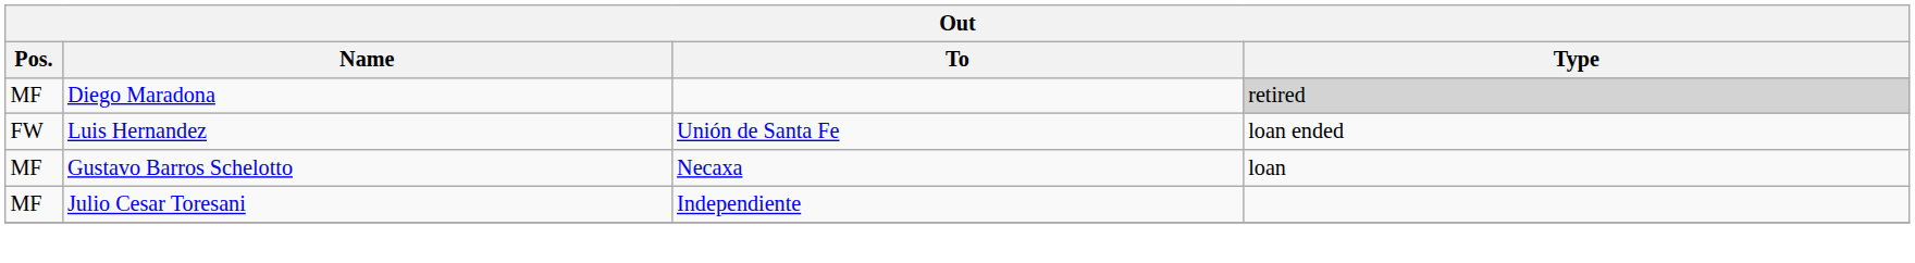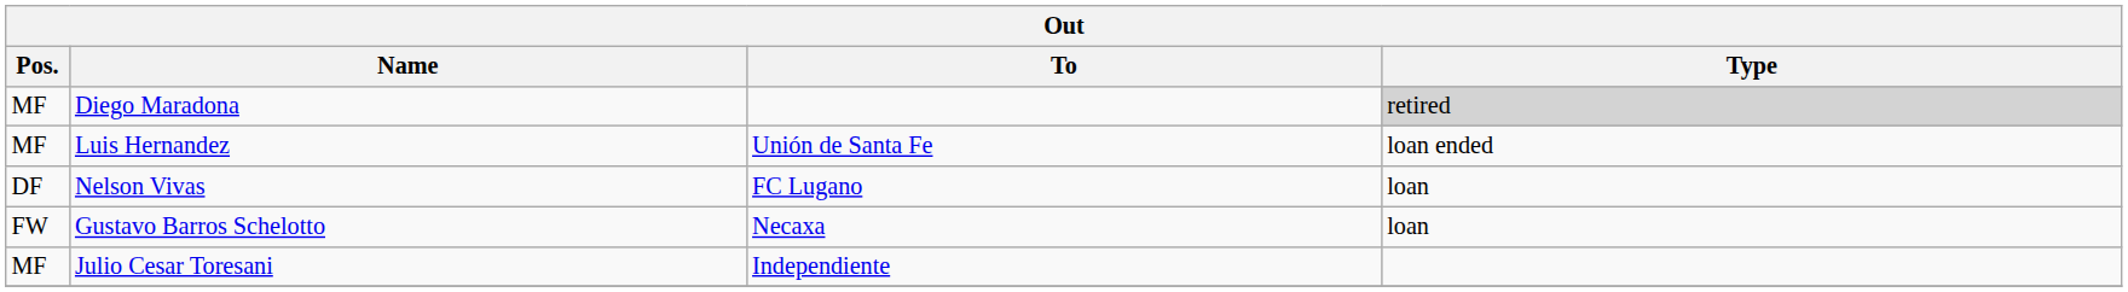Luis Hernandez | Pos.: FW -> MF
+ row: DF | Nelson Vivas | FC Lugano | loan
Gustavo Barros Schelotto | Pos.: MF -> FW
